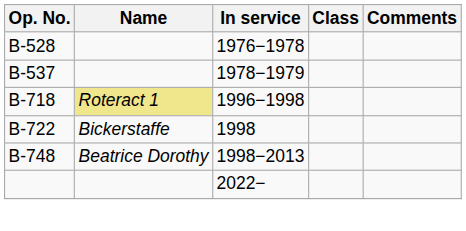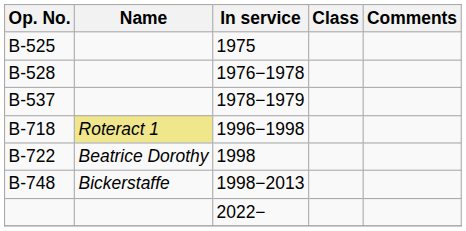+ row: B-525 | 1975
B-722 | Name: Bickerstaffe -> Beatrice Dorothy
B-748 | Name: Beatrice Dorothy -> Bickerstaffe
